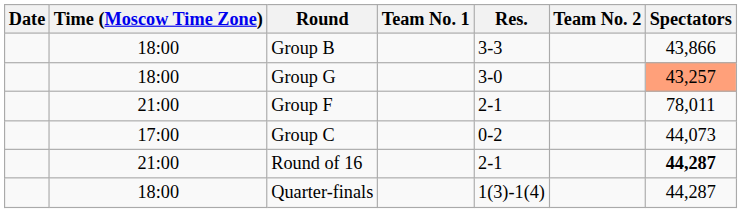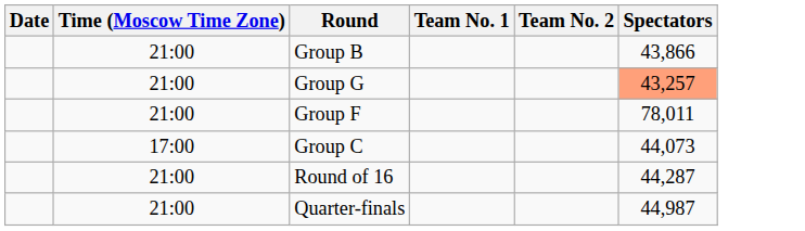- column: Res. | 3-3 | 3-0 | 2-1 | 0-2 | 2-1 | 1(3)-1(4)
Group B | Time (Moscow Time Zone): 18:00 -> 21:00
Group G | Time (Moscow Time Zone): 18:00 -> 21:00
Round of 16 | Spectators: bold -> normal
Quarter-finals | Time (Moscow Time Zone): 18:00 -> 21:00
Quarter-finals | Spectators: 44,287 -> 44,987
